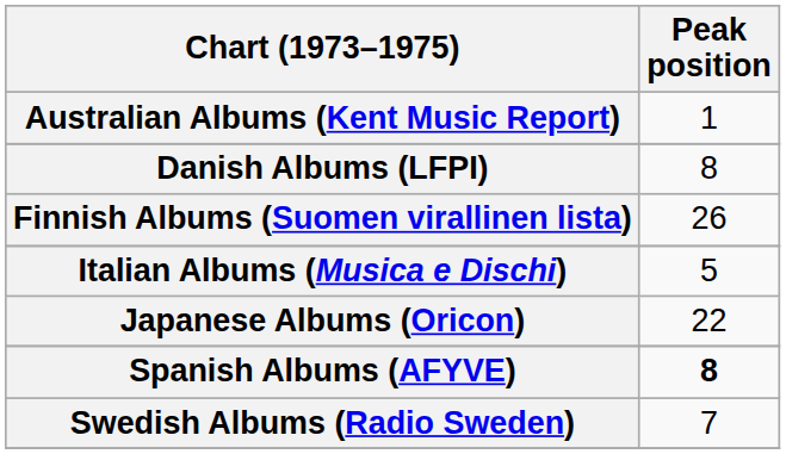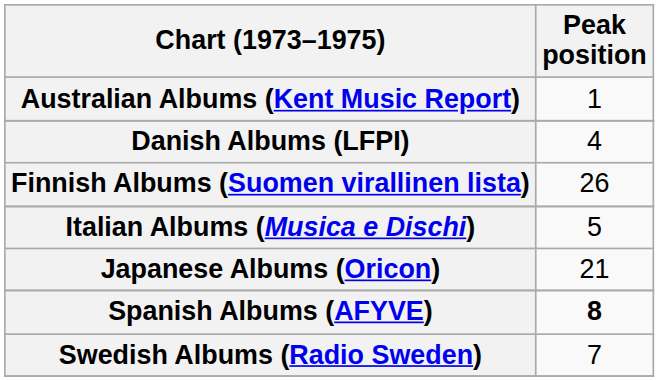Danish Albums (LFPI) | Peak position: 8 -> 4
Japanese Albums (Oricon) | Peak position: 22 -> 21
